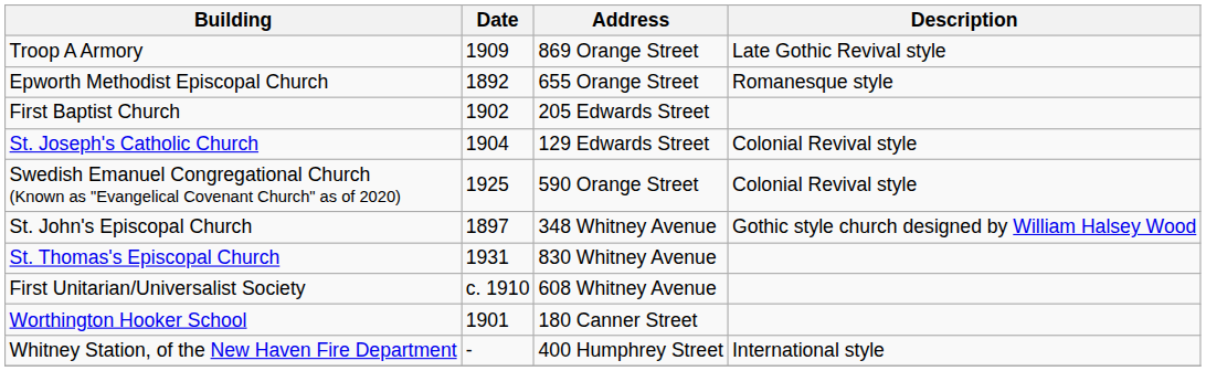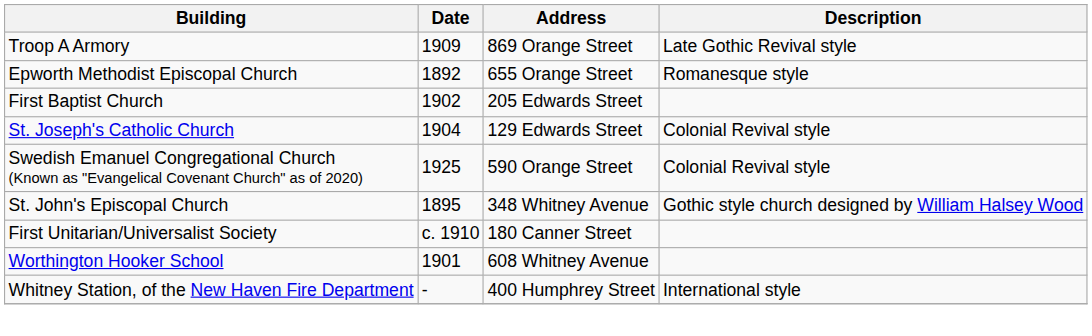St. John's Episcopal Church | Date: 1897 -> 1895
- row: St. Thomas's Episcopal Church | 1931 | 830 Whitney Avenue
First Unitarian/Universalist Society | Address: 608 Whitney Avenue -> 180 Canner Street
Worthington Hooker School | Address: 180 Canner Street -> 608 Whitney Avenue
